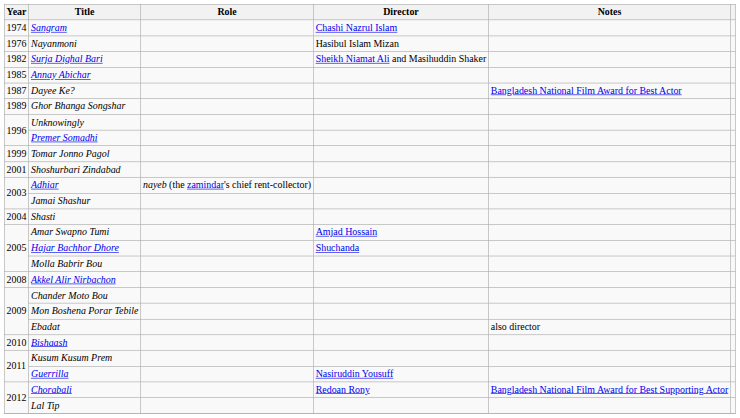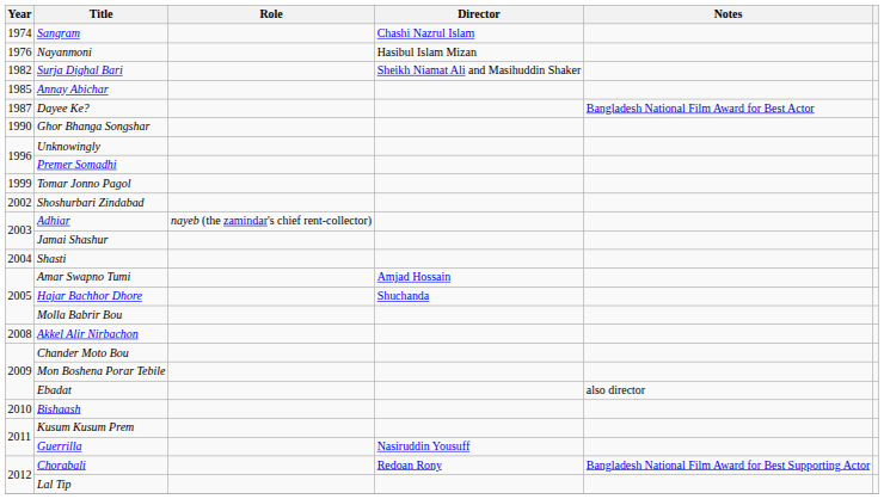Ghor Bhanga Songshar | Year: 1989 -> 1990
Shoshurbari Zindabad | Year: 2001 -> 2002
